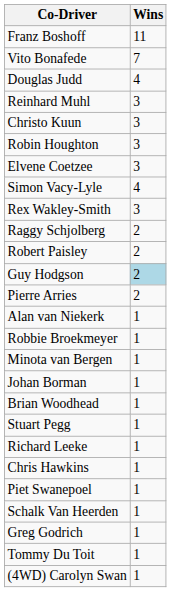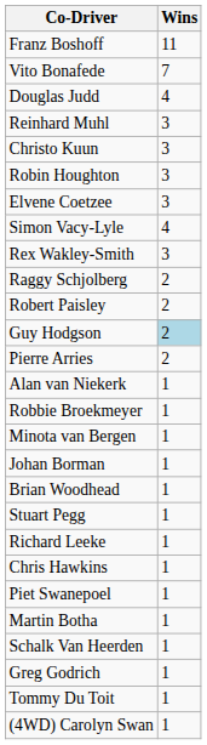+ row: Martin Botha | 1
